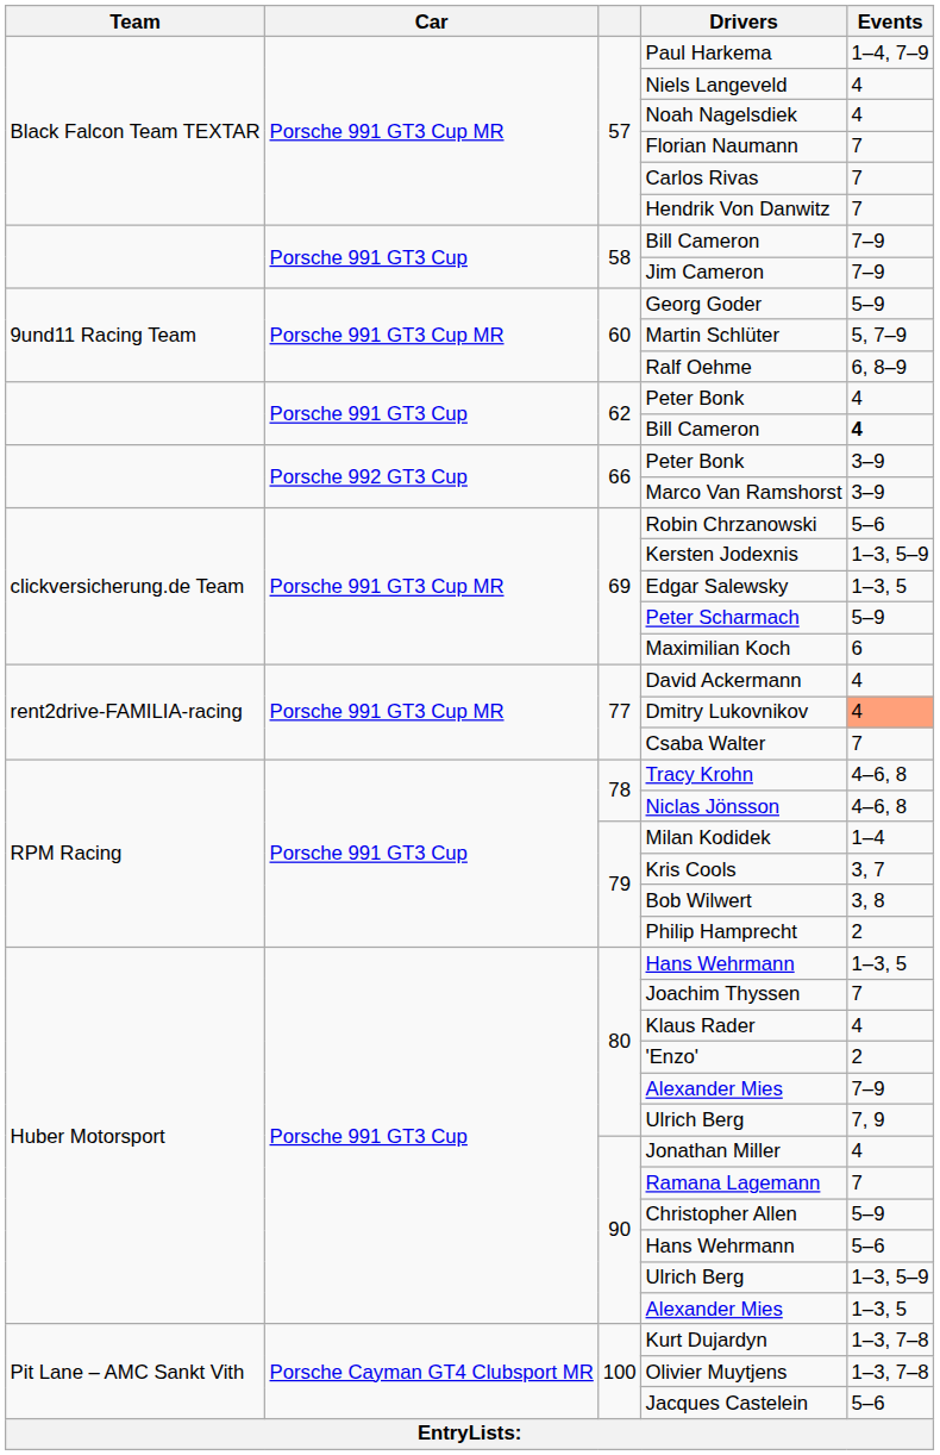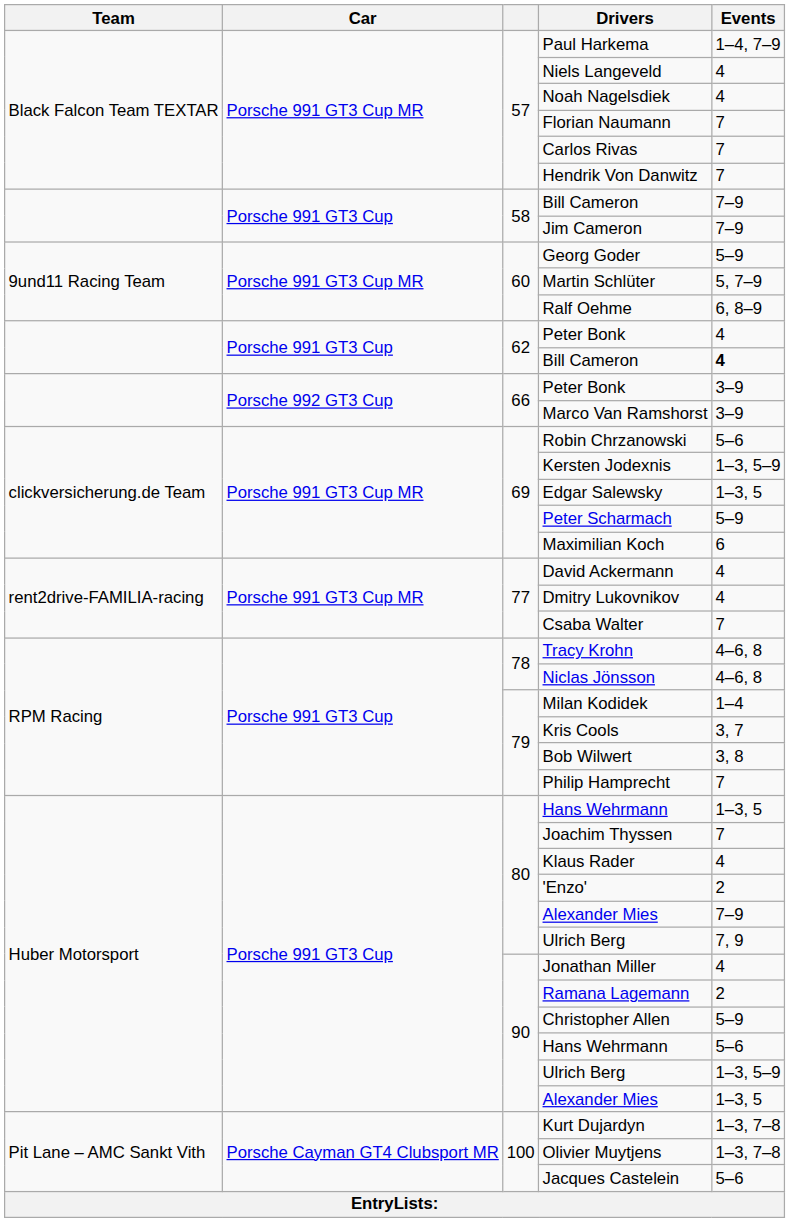Dmitry Lukovnikov | Events: lightsalmon background -> no background
Philip Hamprecht | Events: 2 -> 7
Ramana Lagemann | Events: 7 -> 2
